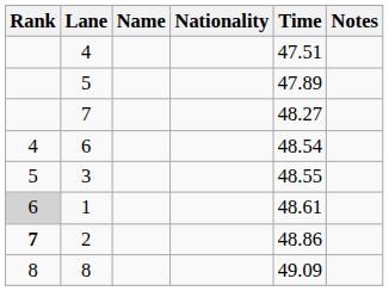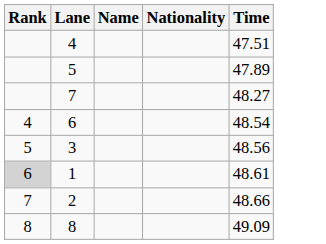- column: Notes
3 | Time: 48.55 -> 48.56
2 | Rank: bold -> normal
2 | Time: 48.86 -> 48.66
